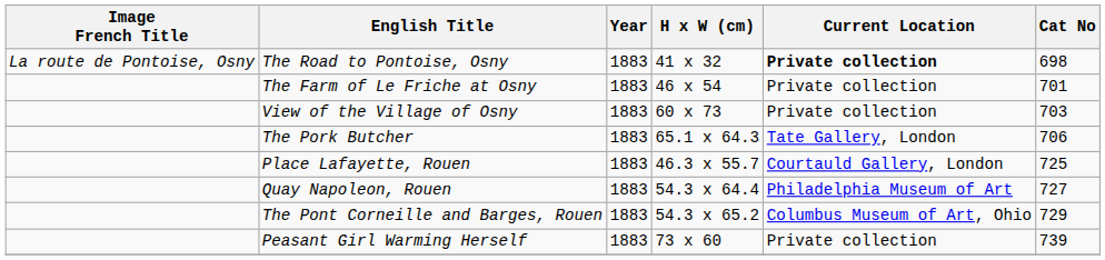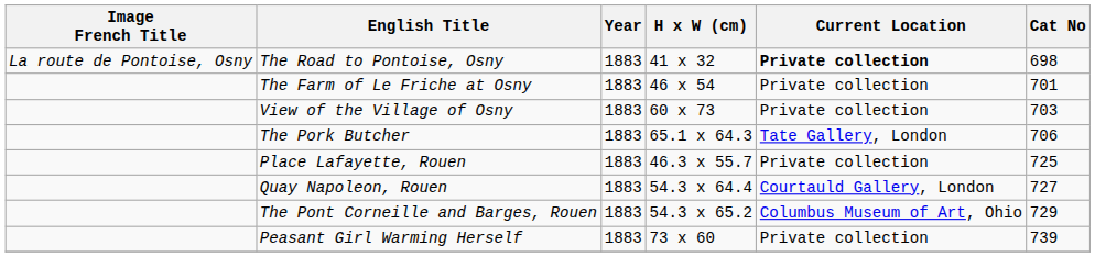Place Lafayette, Rouen | Current Location: Courtauld Gallery, London -> Private collection
Quay Napoleon, Rouen | Current Location: Philadelphia Museum of Art -> Courtauld Gallery, London
